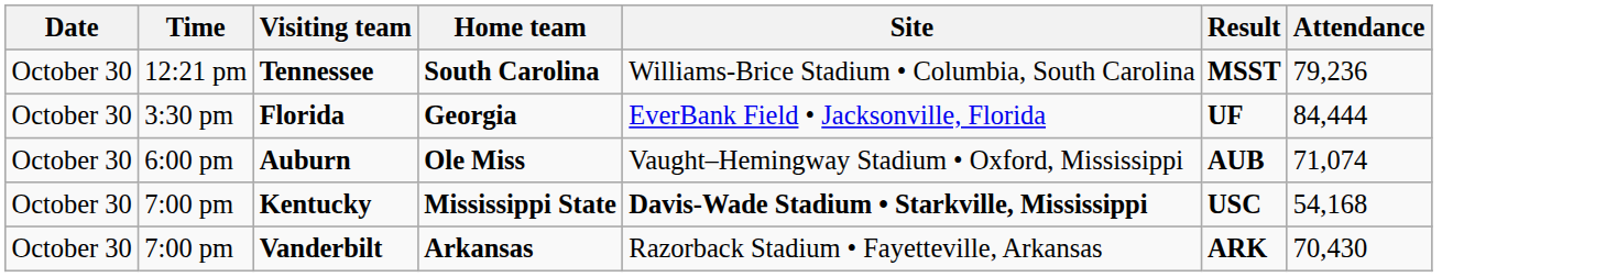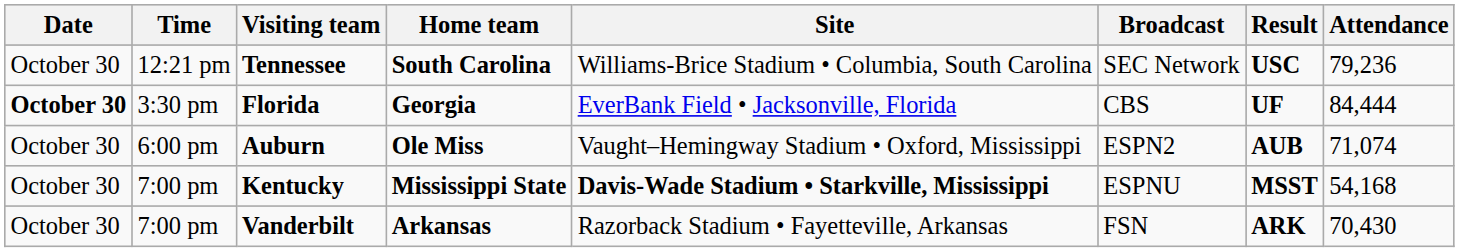+ column: Broadcast | SEC Network | CBS | ESPN2 | ESPNU | FSN
Tennessee | Result: MSST -> USC
Florida | Date: normal -> bold
Kentucky | Result: USC -> MSST
